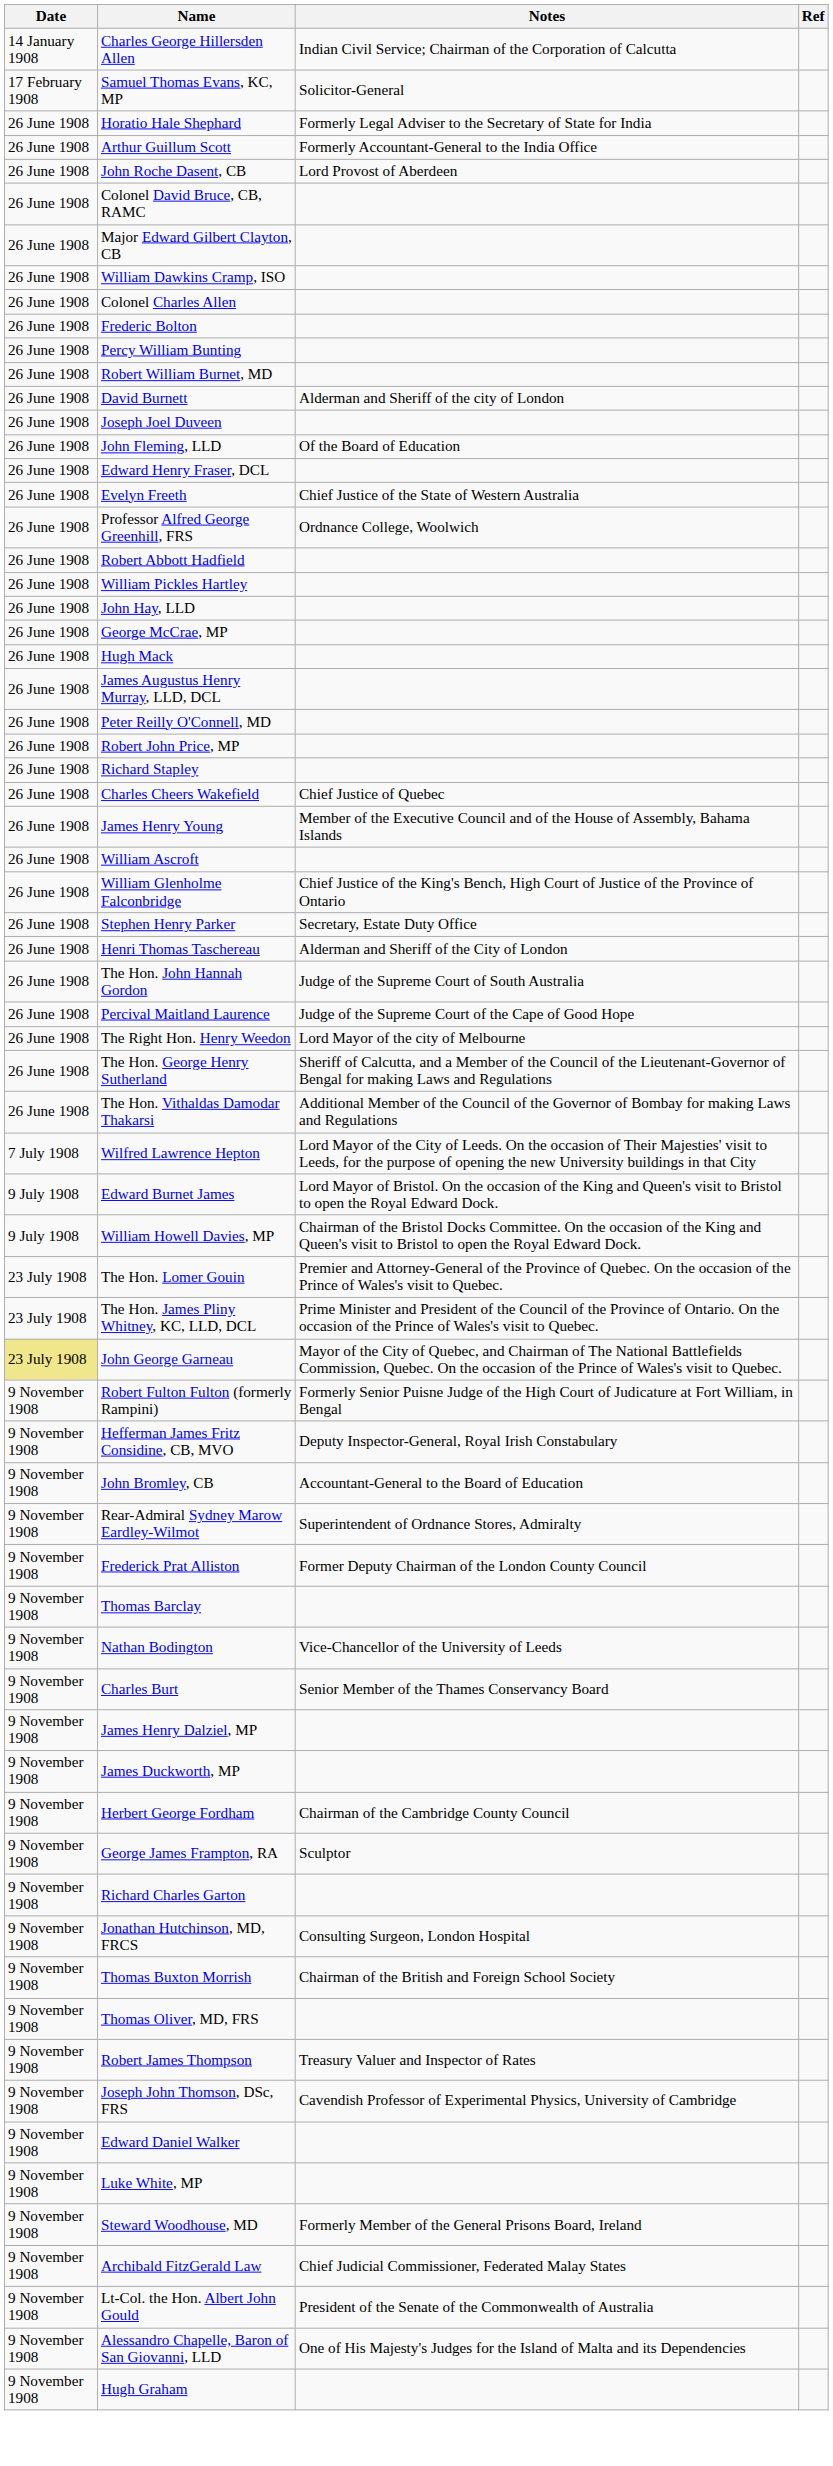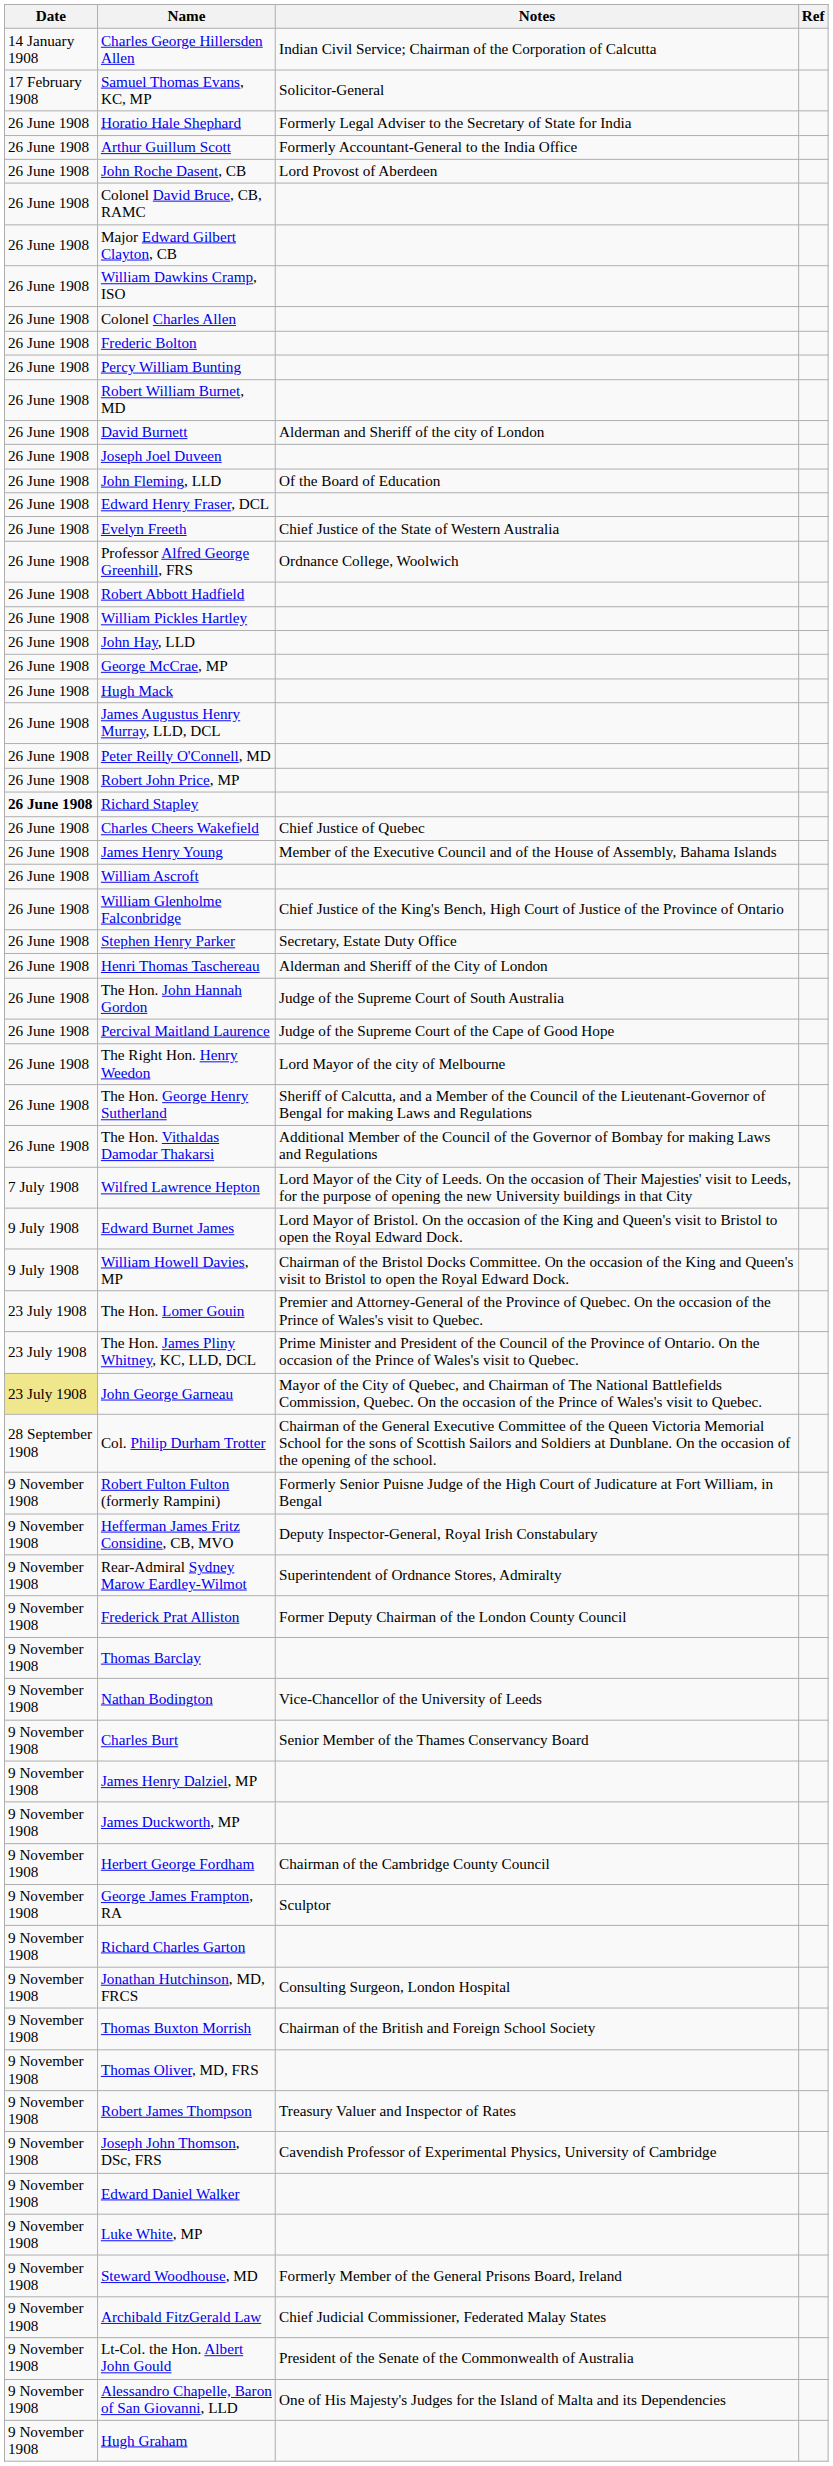Richard Stapley | Date: normal -> bold
+ row: 28 September 1908 | Col. Philip Durham Trotter | Chairman of the General Executive Committee of the Queen Victoria Memorial School for the sons of Scottish Sailors and Soldiers at Dunblane. On the occasion of the opening of the school.
- row: 9 November 1908 | John Bromley, CB | Accountant-General to the Board of Education
